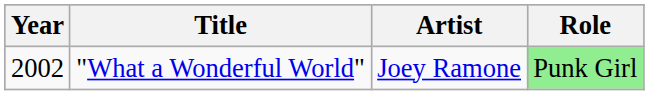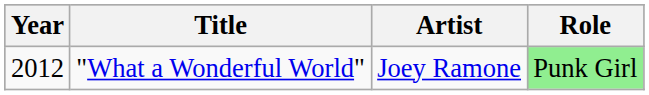"What a Wonderful World" | Year: 2002 -> 2012
